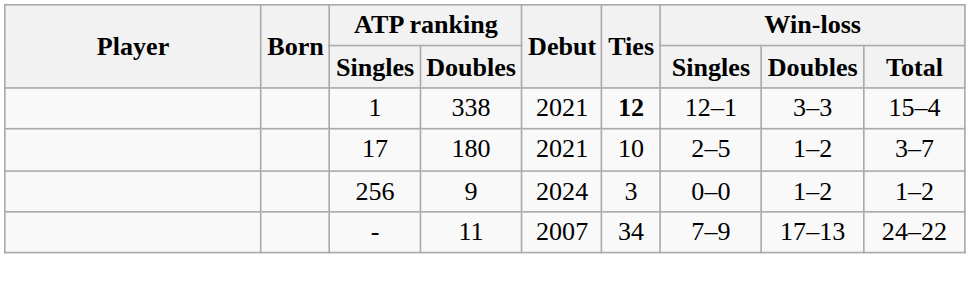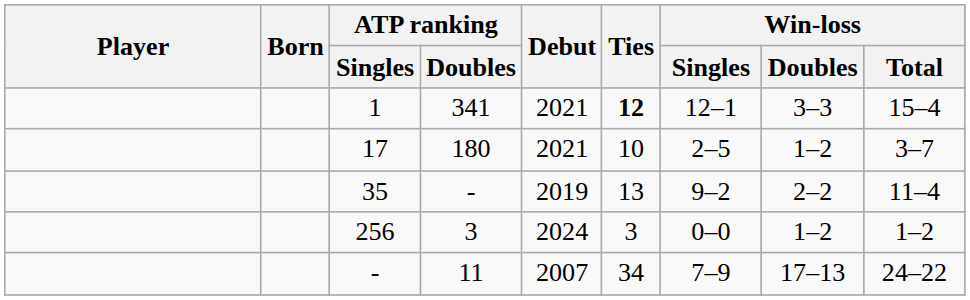1 | ATP ranking / Doubles: 338 -> 341
+ row: 35 | - | 2019 | 13 | 9–2 | 2–2 | 11–4
256 | ATP ranking / Doubles: 9 -> 3
